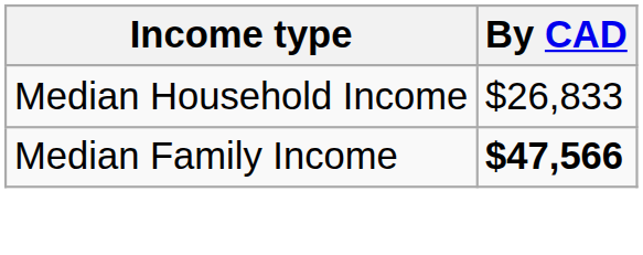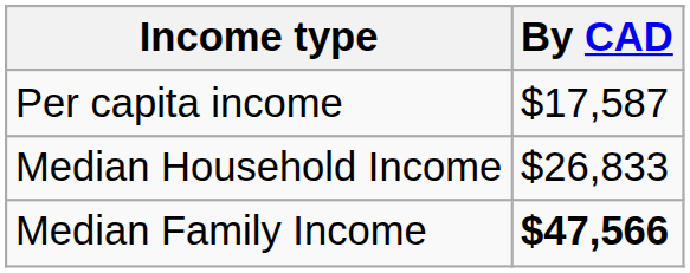+ row: Per capita income | $17,587
